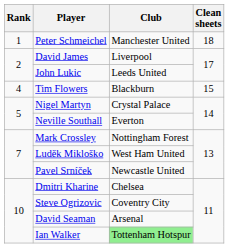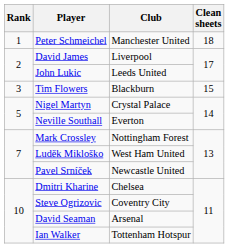Tim Flowers | Rank: 4 -> 3
Ian Walker | Club: lightgreen background -> no background
